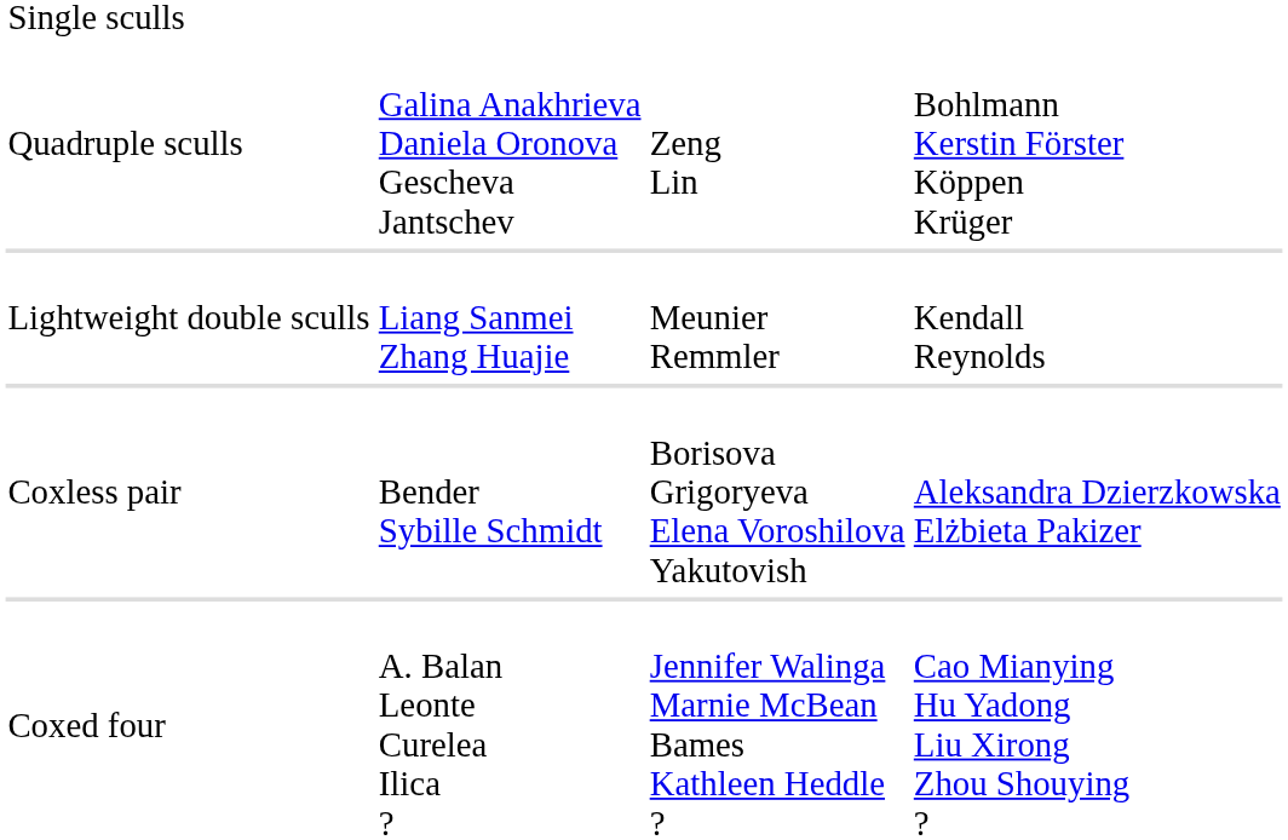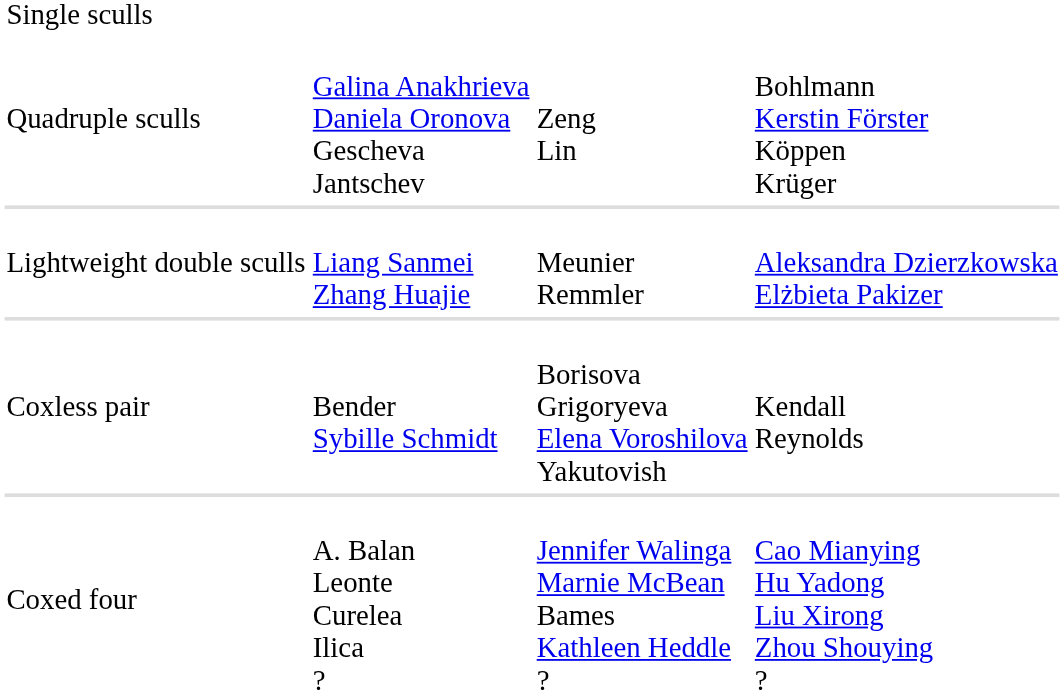Lightweight double sculls | column 4: Kendall Reynolds -> Aleksandra Dzierzkowska Elżbieta Pakizer
Coxless pair | column 4: Aleksandra Dzierzkowska Elżbieta Pakizer -> Kendall Reynolds
